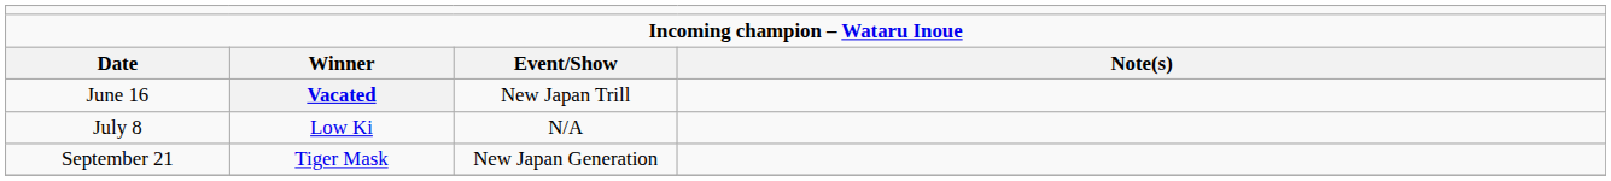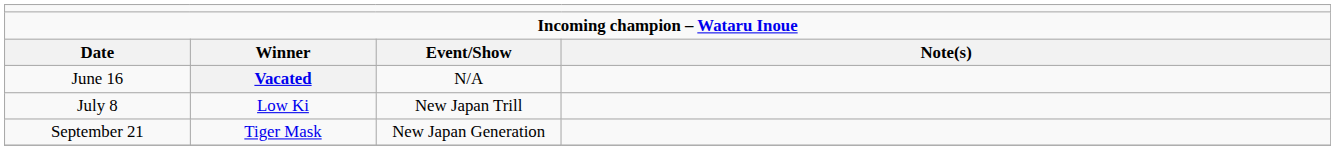June 16 | column 3: New Japan Trill -> N/A
July 8 | column 3: N/A -> New Japan Trill
